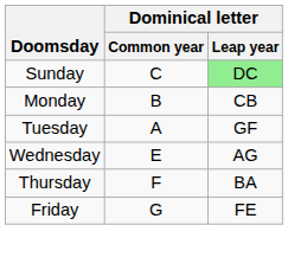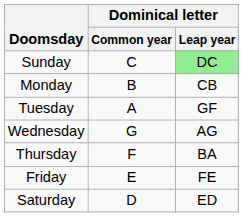Wednesday | Dominical letter / Common year: E -> G
Friday | Dominical letter / Common year: G -> E
+ row: Saturday | D | ED
